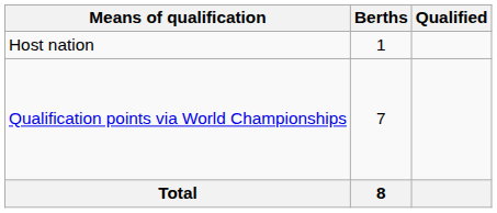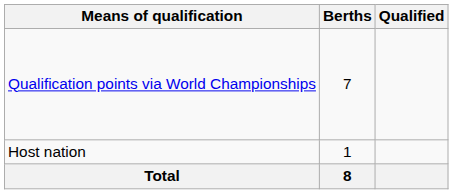rows swapped: Host nation <-> Qualification points via World Championships
